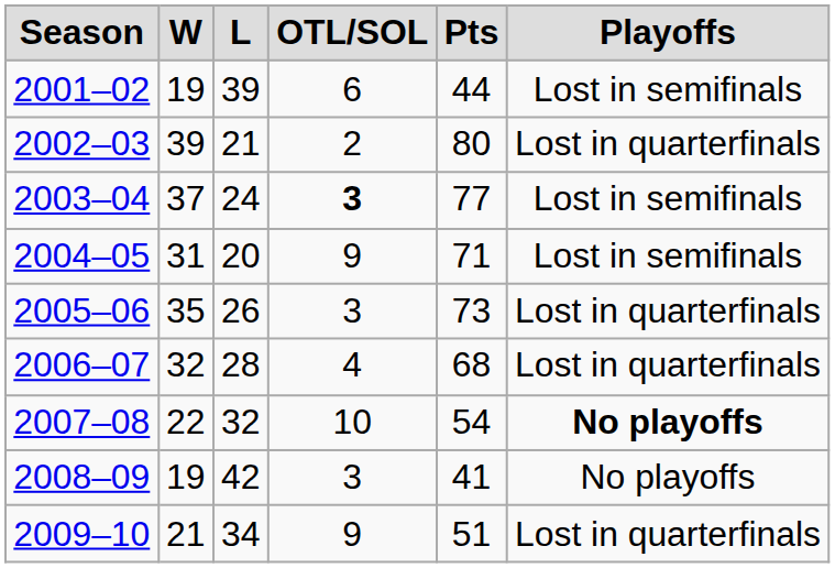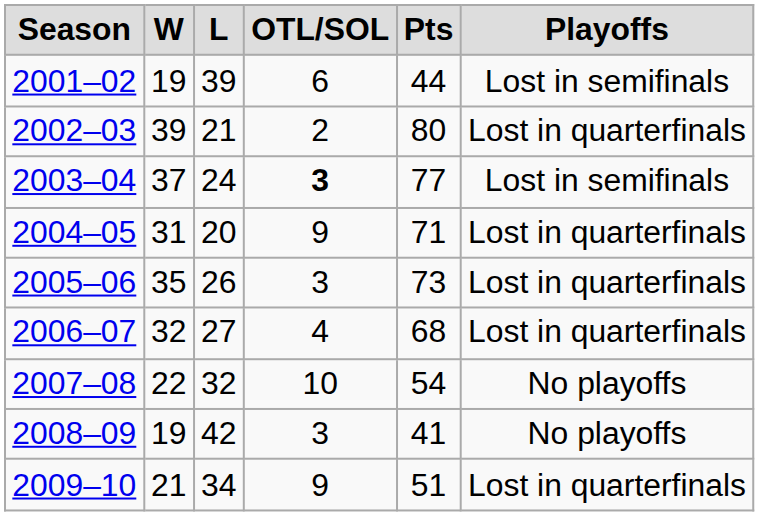2004–05 | column 6: Lost in semifinals -> Lost in quarterfinals
2006–07 | column 3: 28 -> 27
2007–08 | column 6: bold -> normal
